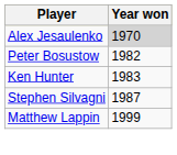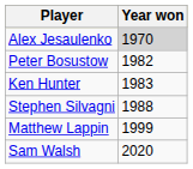Stephen Silvagni | Year won: 1987 -> 1988
+ row: Sam Walsh | 2020
